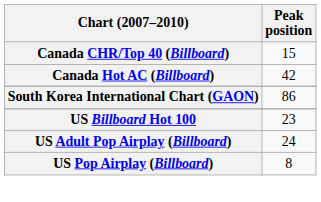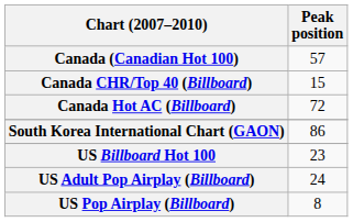+ row: Canada (Canadian Hot 100) | 57
Canada Hot AC (Billboard) | Peak position: 42 -> 72
